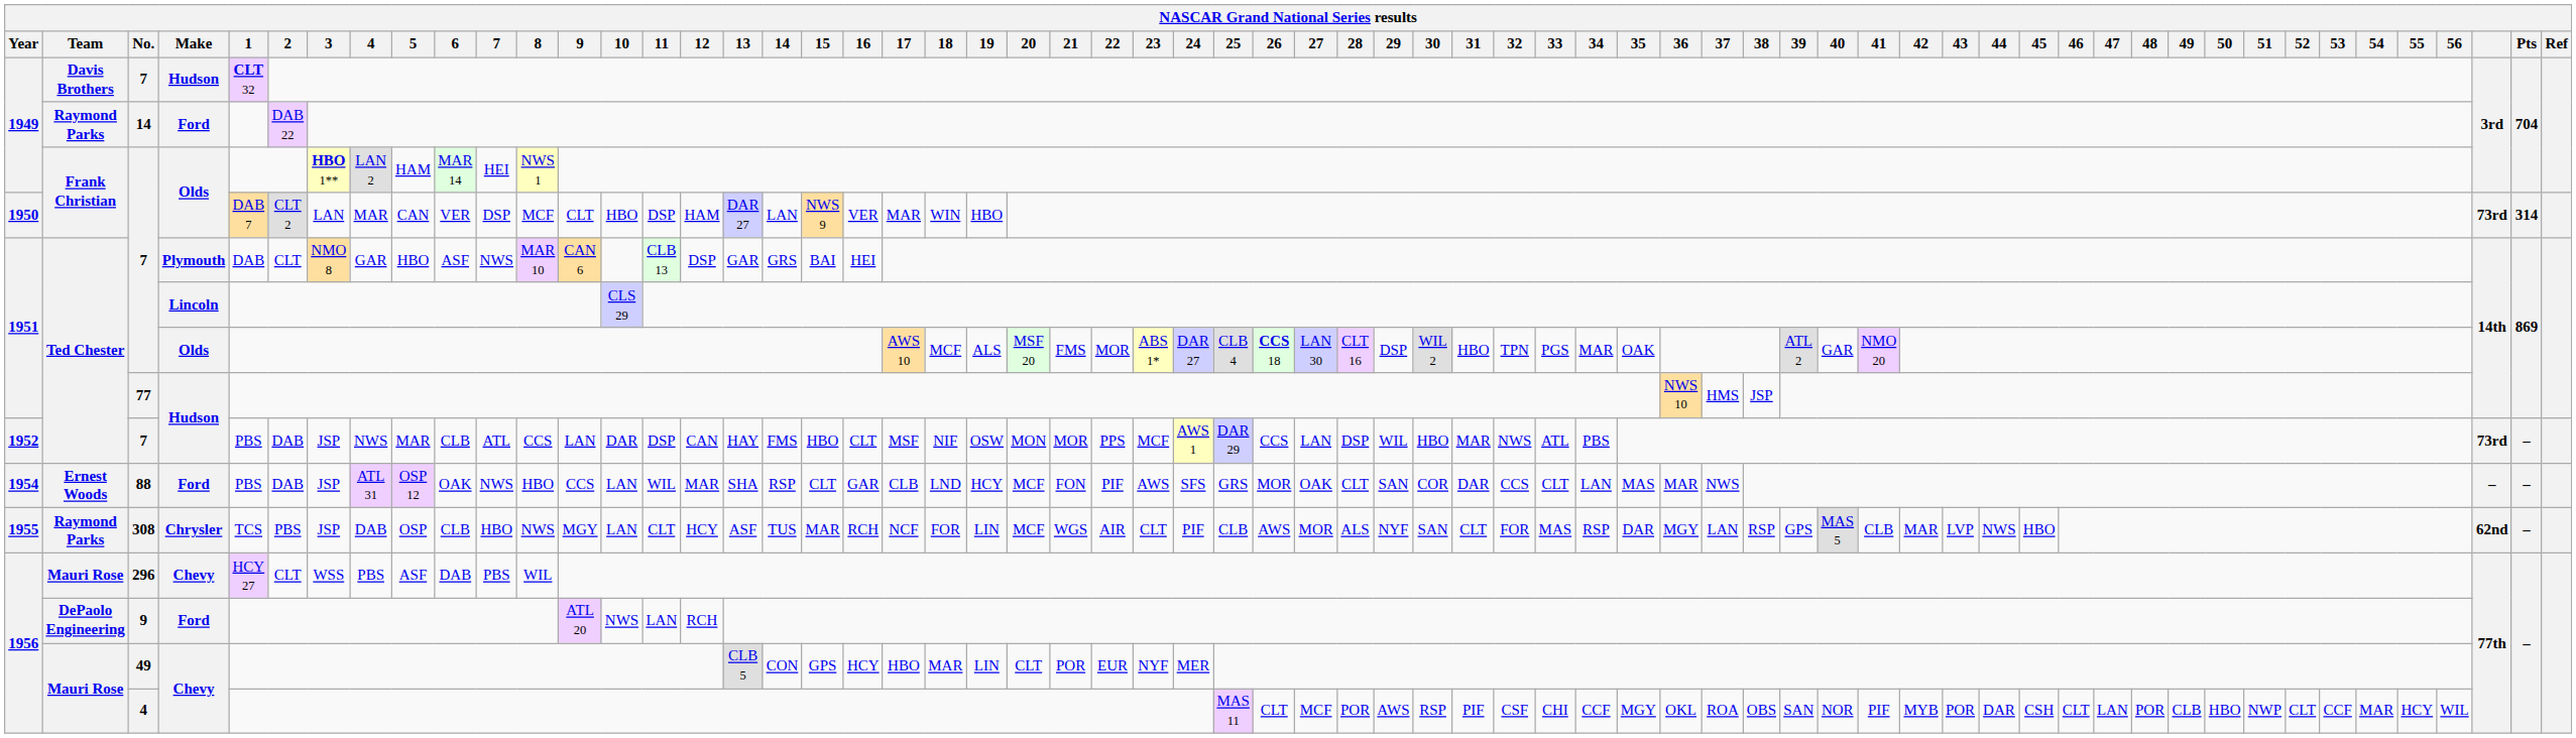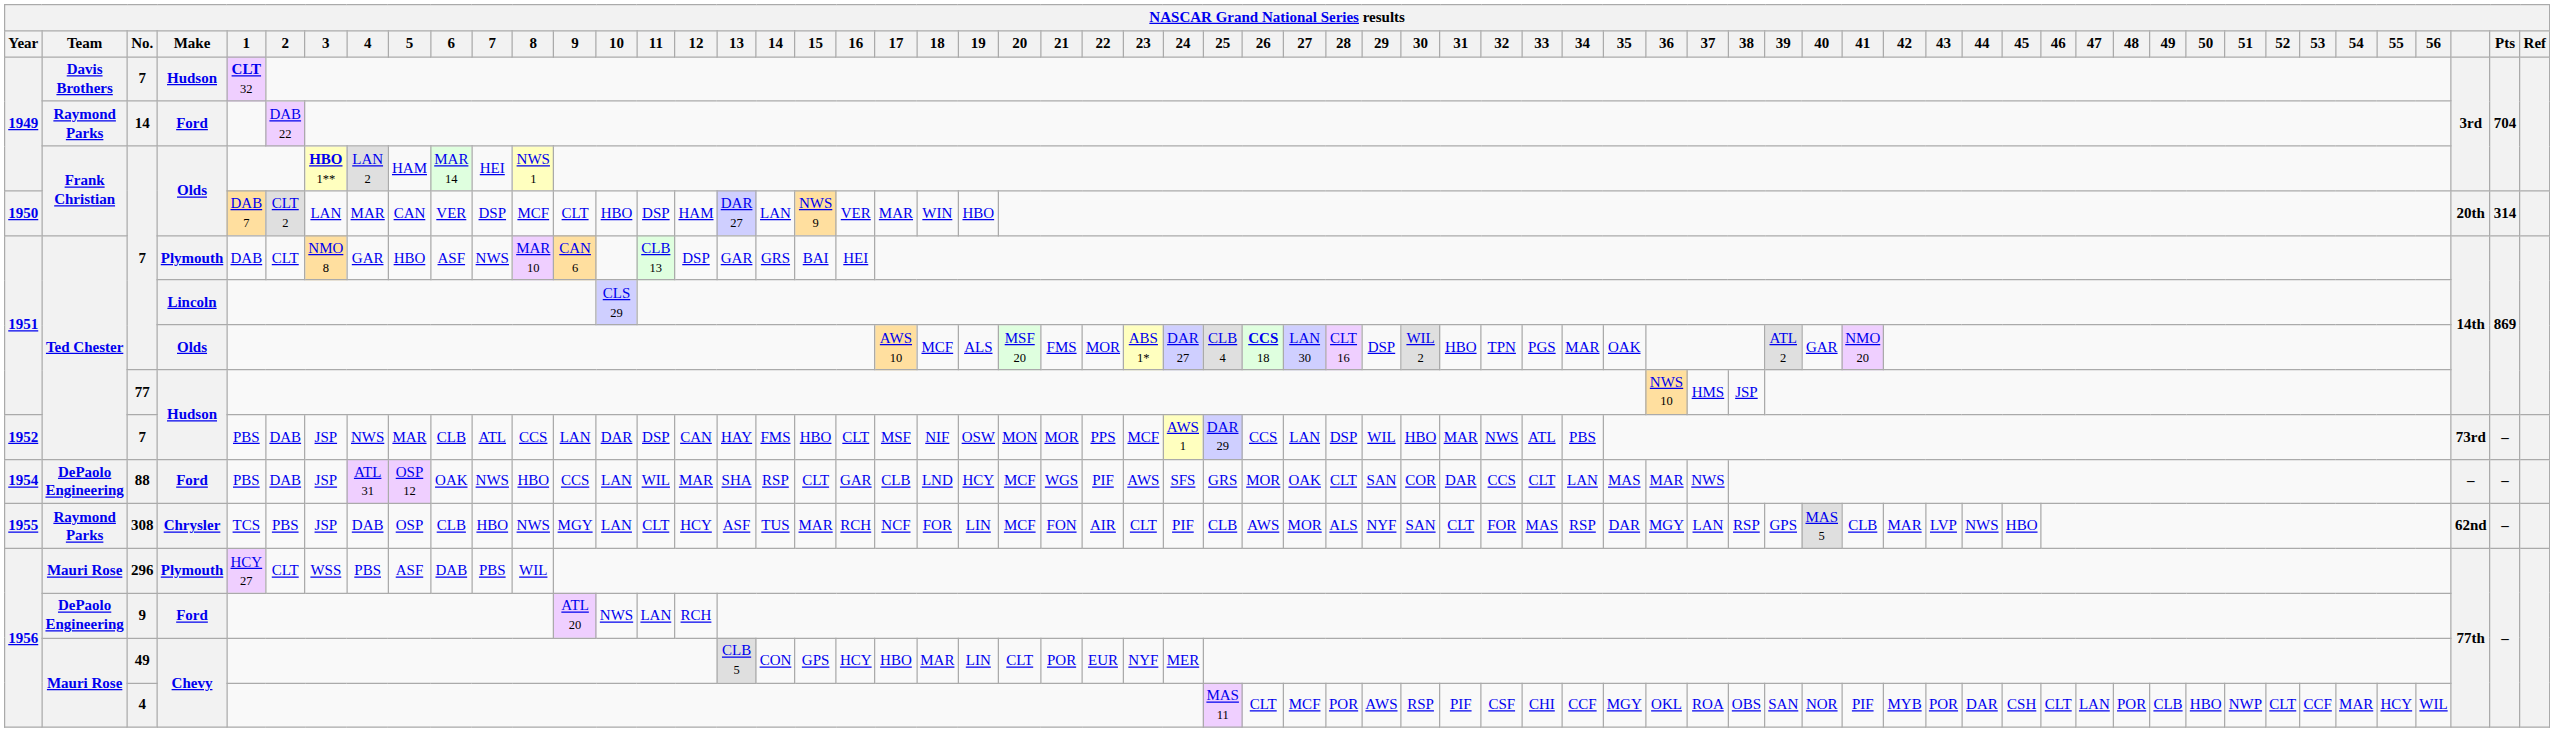1950 / 7 | column 61: 73rd -> 20th
88 | Team: Ernest Woods -> DePaolo Engineering
88 | 21: FON -> WGS
308 | 21: WGS -> FON
296 | Make: Chevy -> Plymouth
